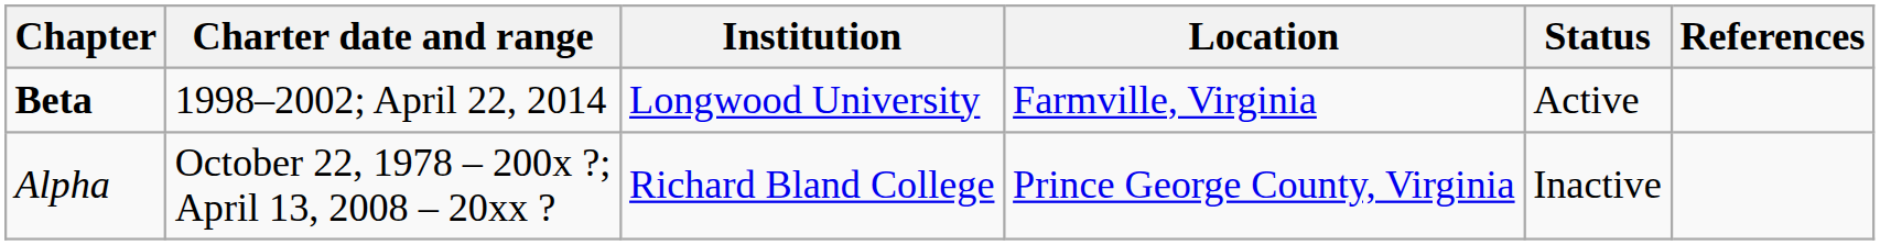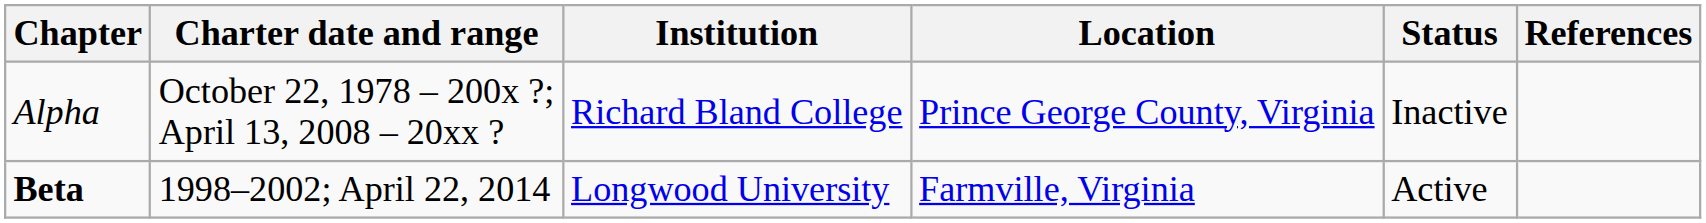rows swapped: Alpha <-> Beta
